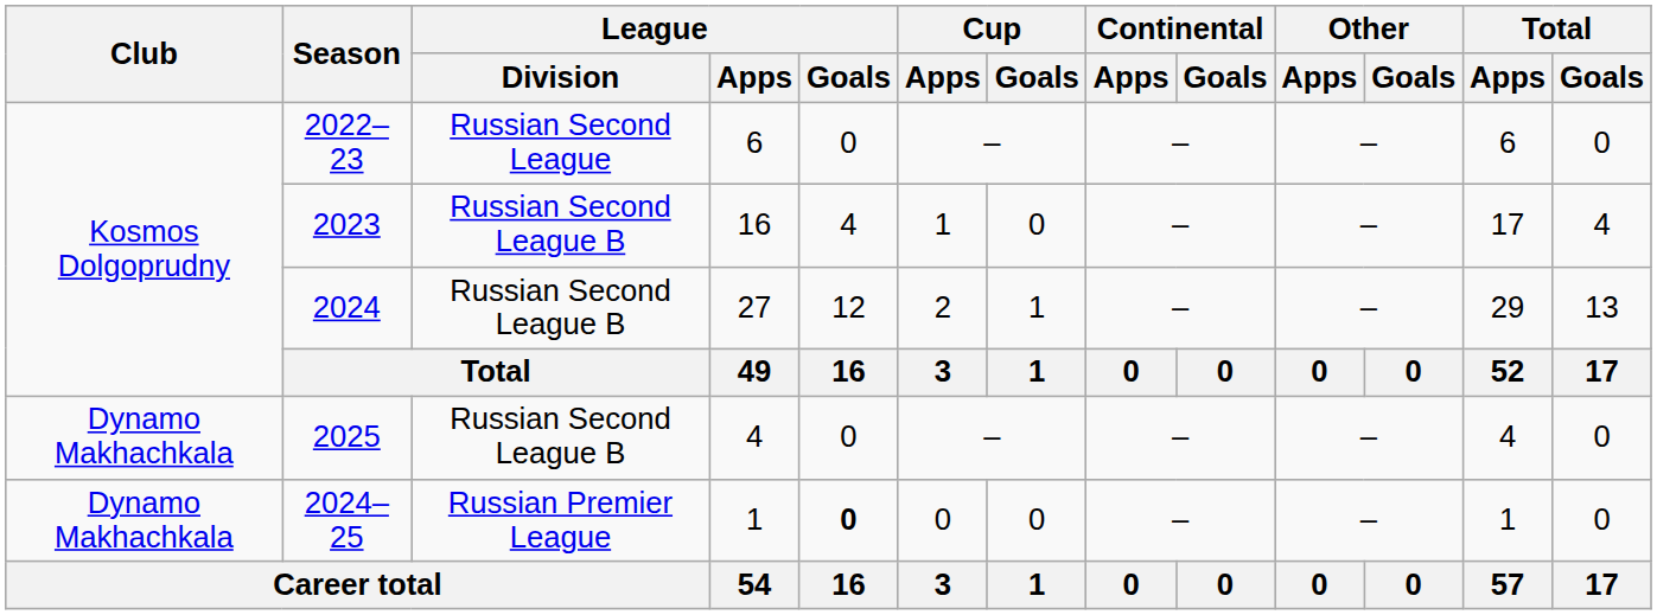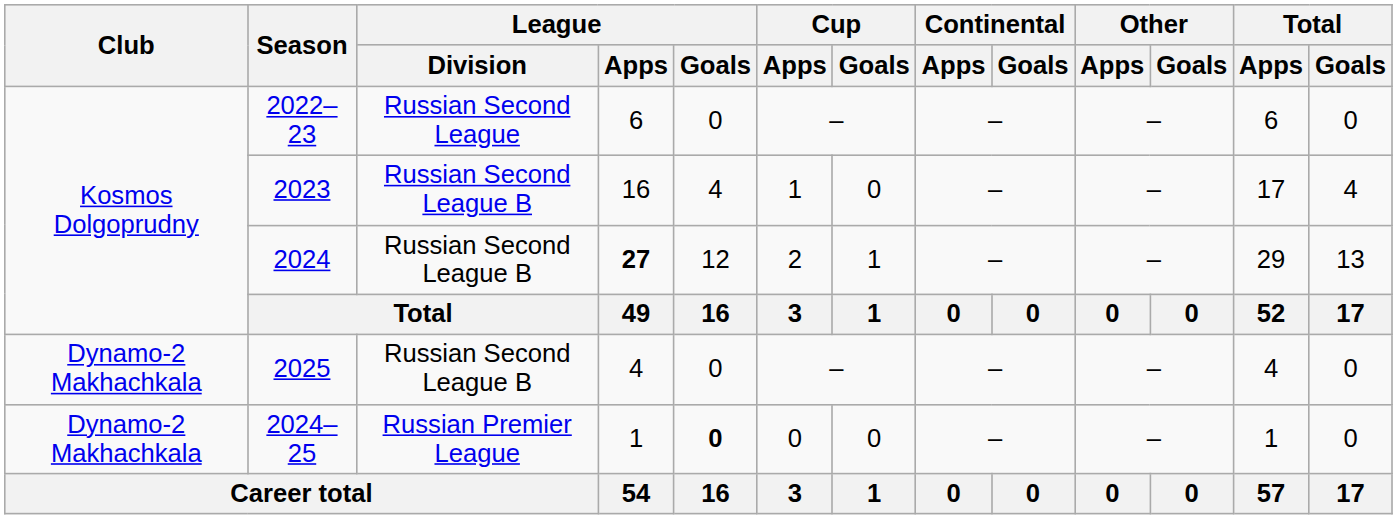2024 | League / Apps: normal -> bold
2025 | Club: Dynamo Makhachkala -> Dynamo-2 Makhachkala
2024–25 | Club: Dynamo Makhachkala -> Dynamo-2 Makhachkala
